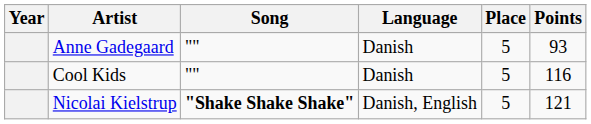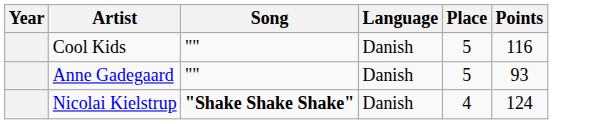rows swapped: Anne Gadegaard <-> Cool Kids
Nicolai Kielstrup | Language: Danish, English -> Danish
Nicolai Kielstrup | Place: 5 -> 4
Nicolai Kielstrup | Points: 121 -> 124
